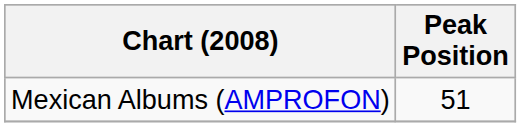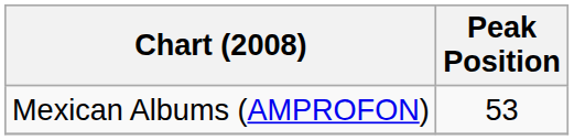Mexican Albums (AMPROFON) | Peak Position: 51 -> 53
